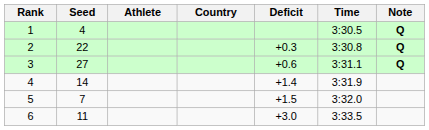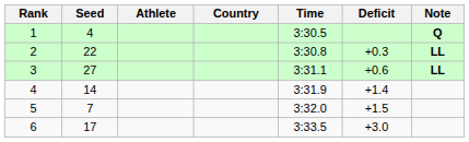columns swapped: Time <-> Deficit
2 | Note: Q -> LL
3 | Note: Q -> LL
6 | Seed: 11 -> 17
